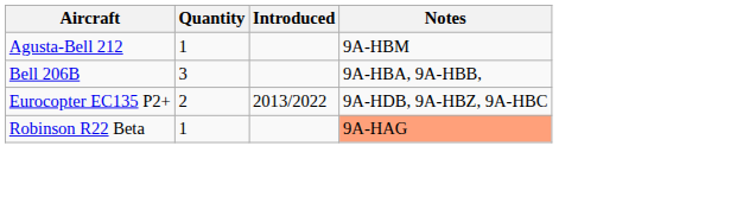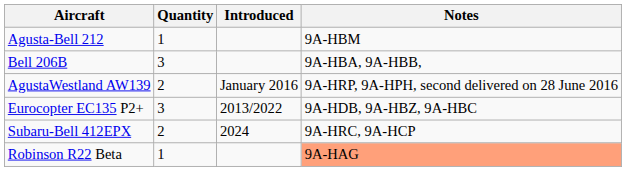+ row: AgustaWestland AW139 | 2 | January 2016 | 9A-HRP, 9A-HPH, second delivered on 28 June 2016
Eurocopter EC135 P2+ | Quantity: 2 -> 3
+ row: Subaru-Bell 412EPX | 2 | 2024 | 9A-HRC, 9A-HCP
